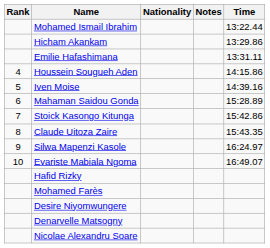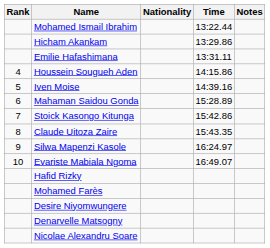columns swapped: Time <-> Notes
